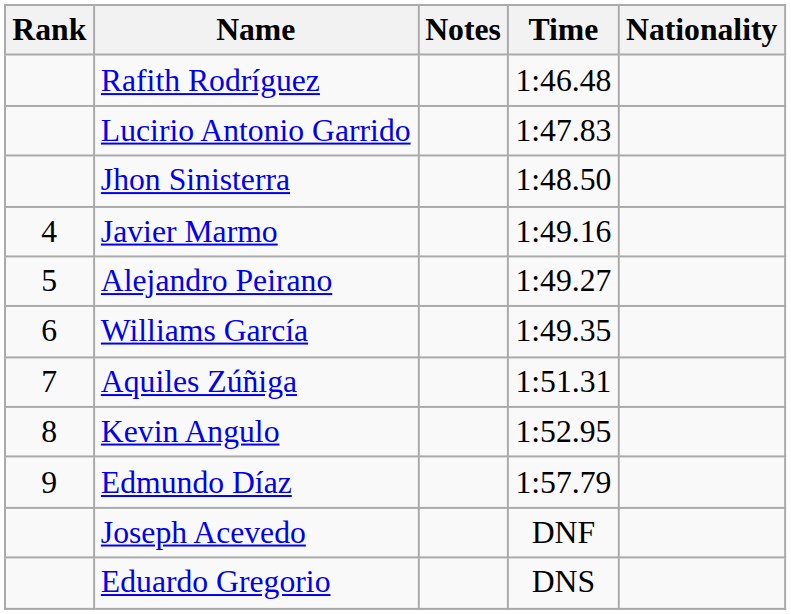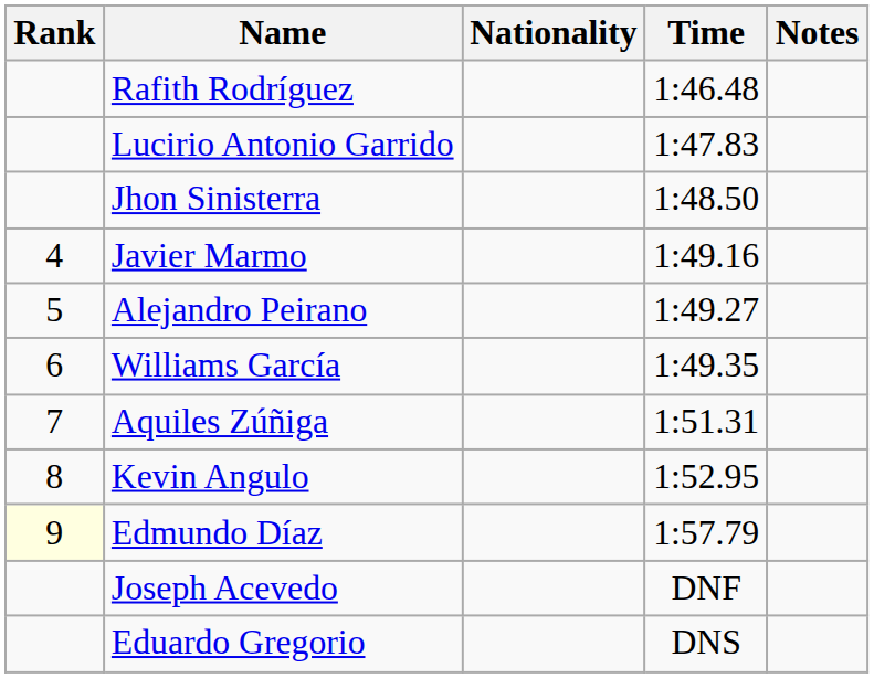columns swapped: Nationality <-> Notes
Edmundo Díaz | Rank: no background -> lightyellow background
